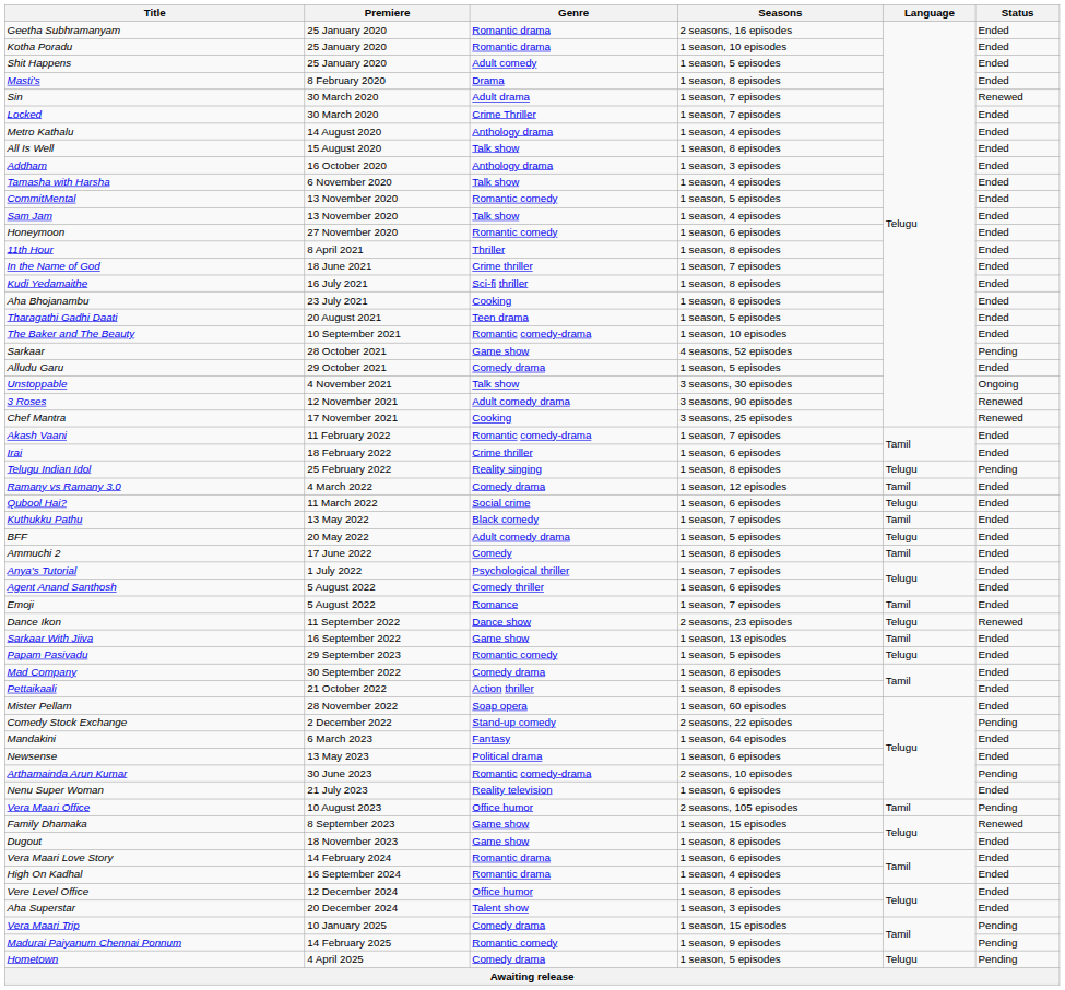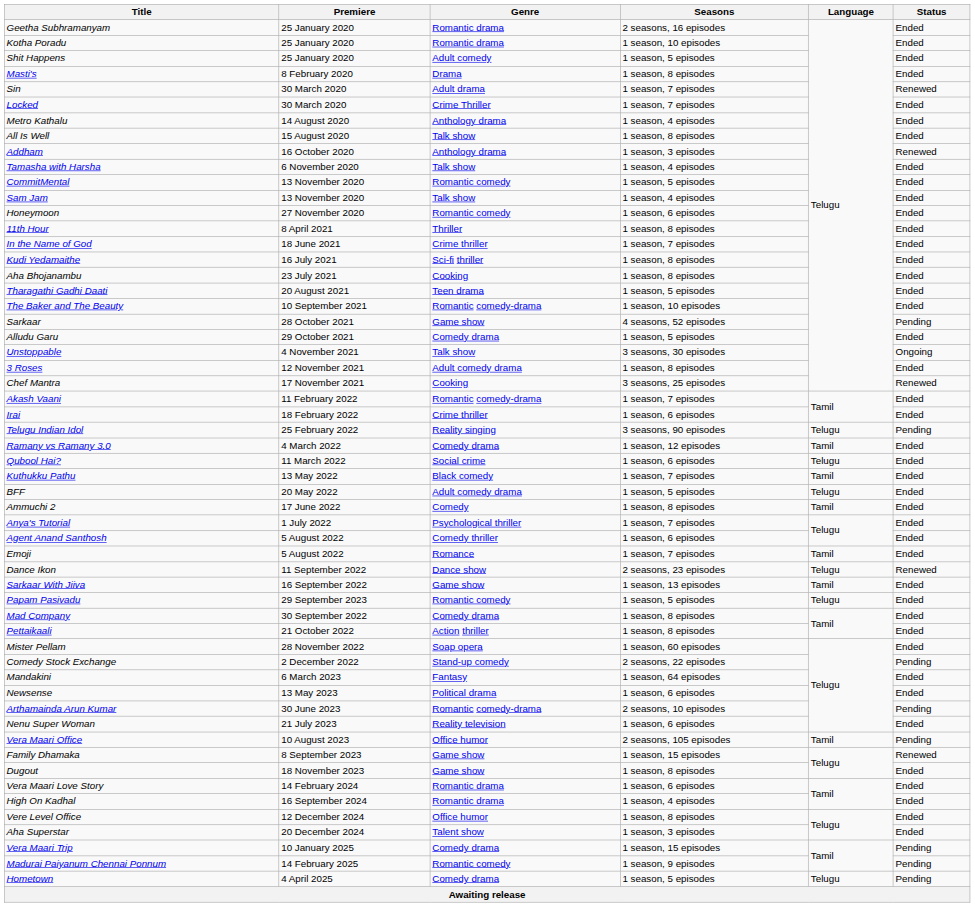Addham | Status: Ended -> Renewed
3 Roses | Seasons: 3 seasons, 90 episodes -> 1 season, 8 episodes
3 Roses | Status: Renewed -> Ended
Telugu Indian Idol | Seasons: 1 season, 8 episodes -> 3 seasons, 90 episodes
